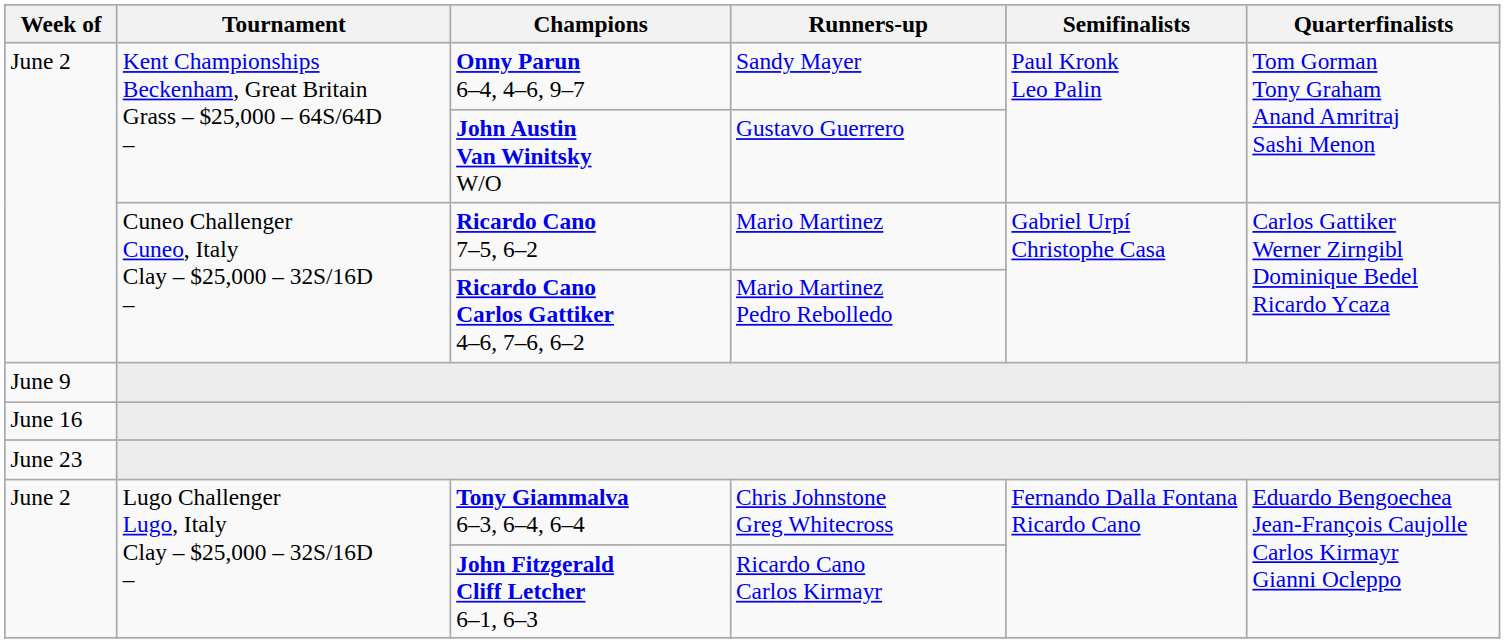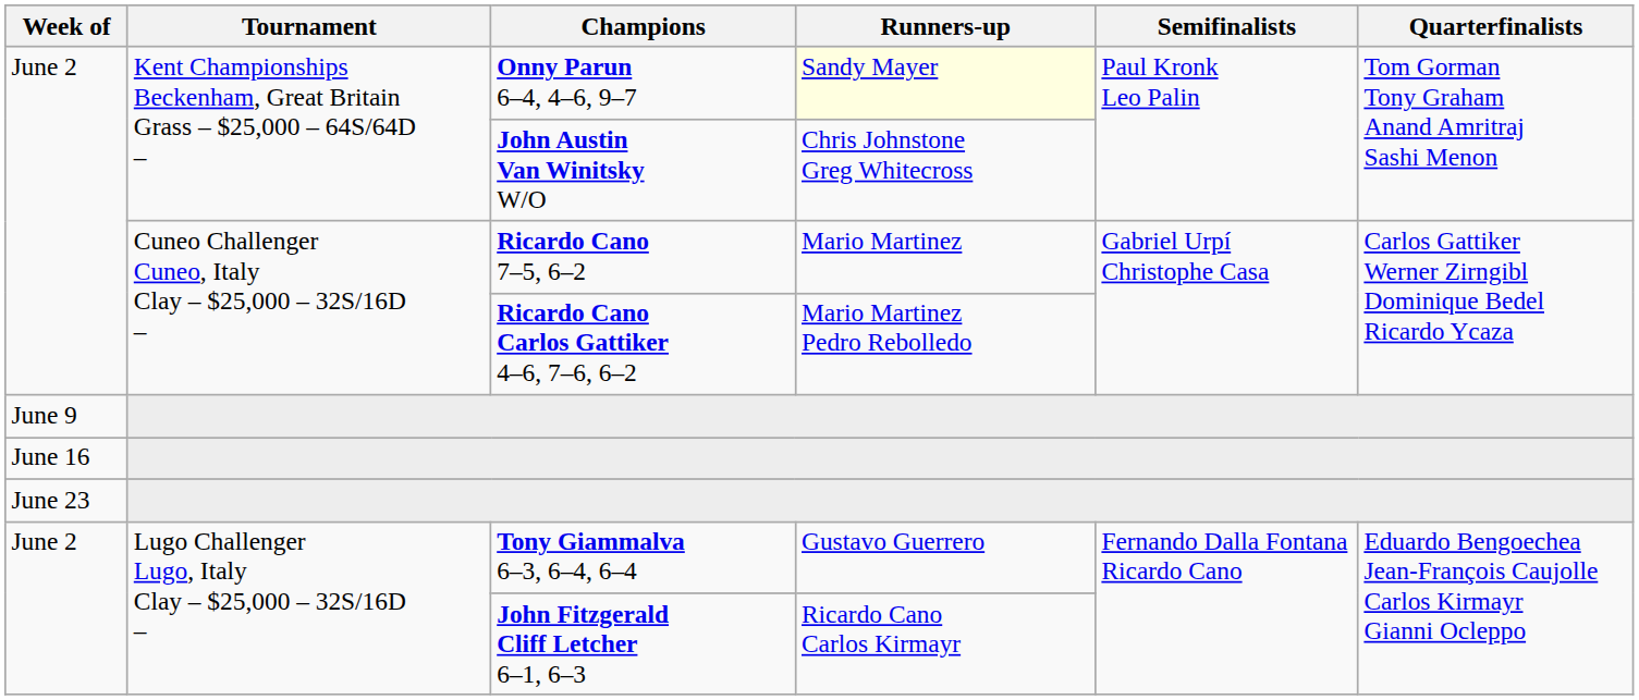Onny Parun 6–4, 4–6, 9–7 | Runners-up: no background -> lightyellow background
John Austin Van Winitsky W/O | Runners-up: Gustavo Guerrero -> Chris Johnstone Greg Whitecross
Tony Giammalva 6–3, 6–4, 6–4 | Runners-up: Chris Johnstone Greg Whitecross -> Gustavo Guerrero
